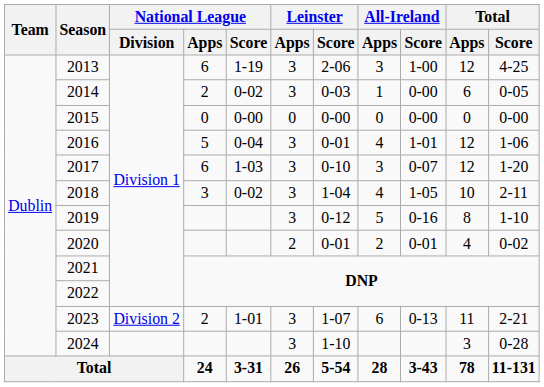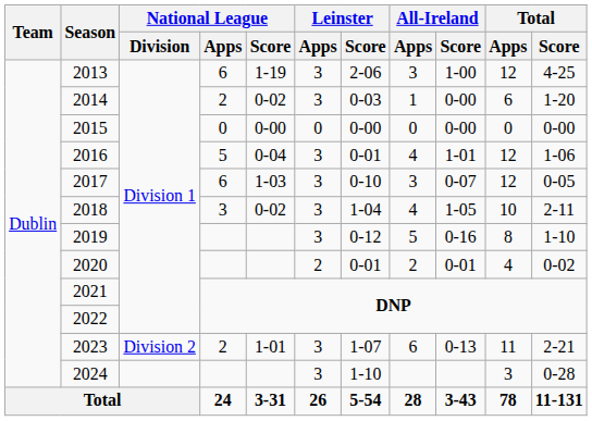2014 | Total / Score: 0-05 -> 1-20
2017 | Total / Score: 1-20 -> 0-05
